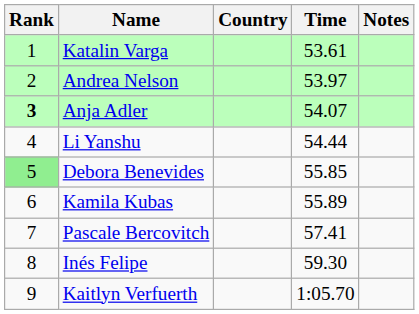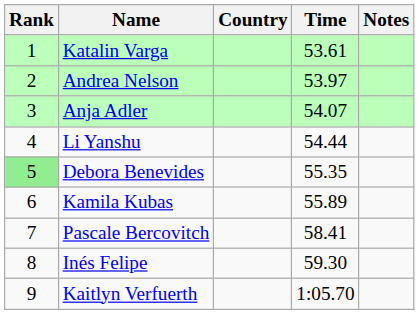Anja Adler | Rank: bold -> normal
Debora Benevides | Time: 55.85 -> 55.35
Pascale Bercovitch | Time: 57.41 -> 58.41
